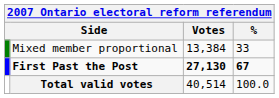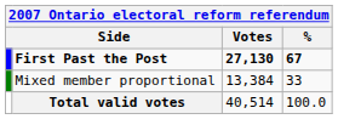rows swapped: First Past the Post <-> Mixed member proportional
